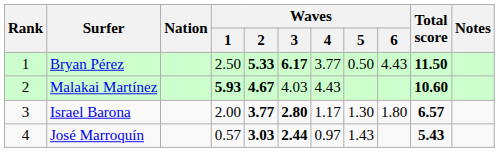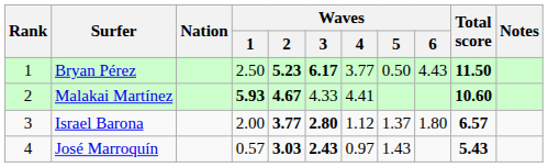Bryan Pérez | Waves / 2: 5.33 -> 5.23
Malakai Martínez | Waves / 3: 4.03 -> 4.33
Malakai Martínez | Waves / 4: 4.43 -> 4.41
Israel Barona | Waves / 4: 1.17 -> 1.12
Israel Barona | Waves / 5: 1.30 -> 1.37
José Marroquín | Waves / 3: 2.44 -> 2.43
